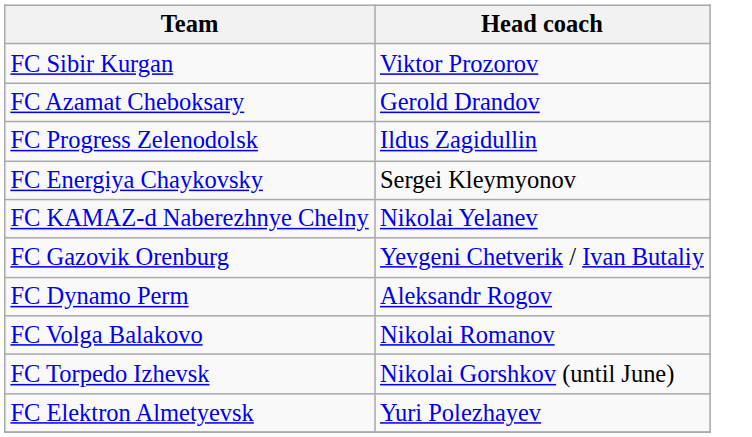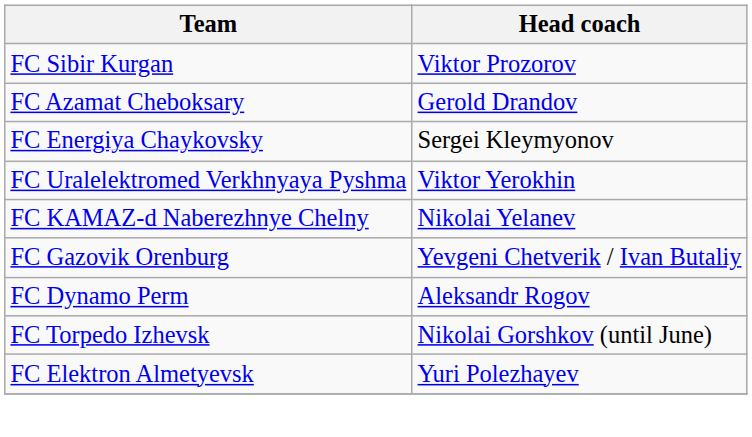- row: FC Progress Zelenodolsk | Ildus Zagidullin
+ row: FC Uralelektromed Verkhnyaya Pyshma | Viktor Yerokhin
- row: FC Volga Balakovo | Nikolai Romanov
